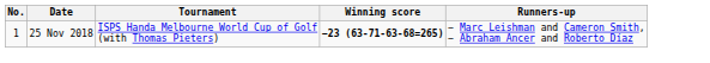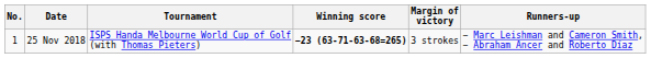+ column: Margin of victory | 3 strokes
